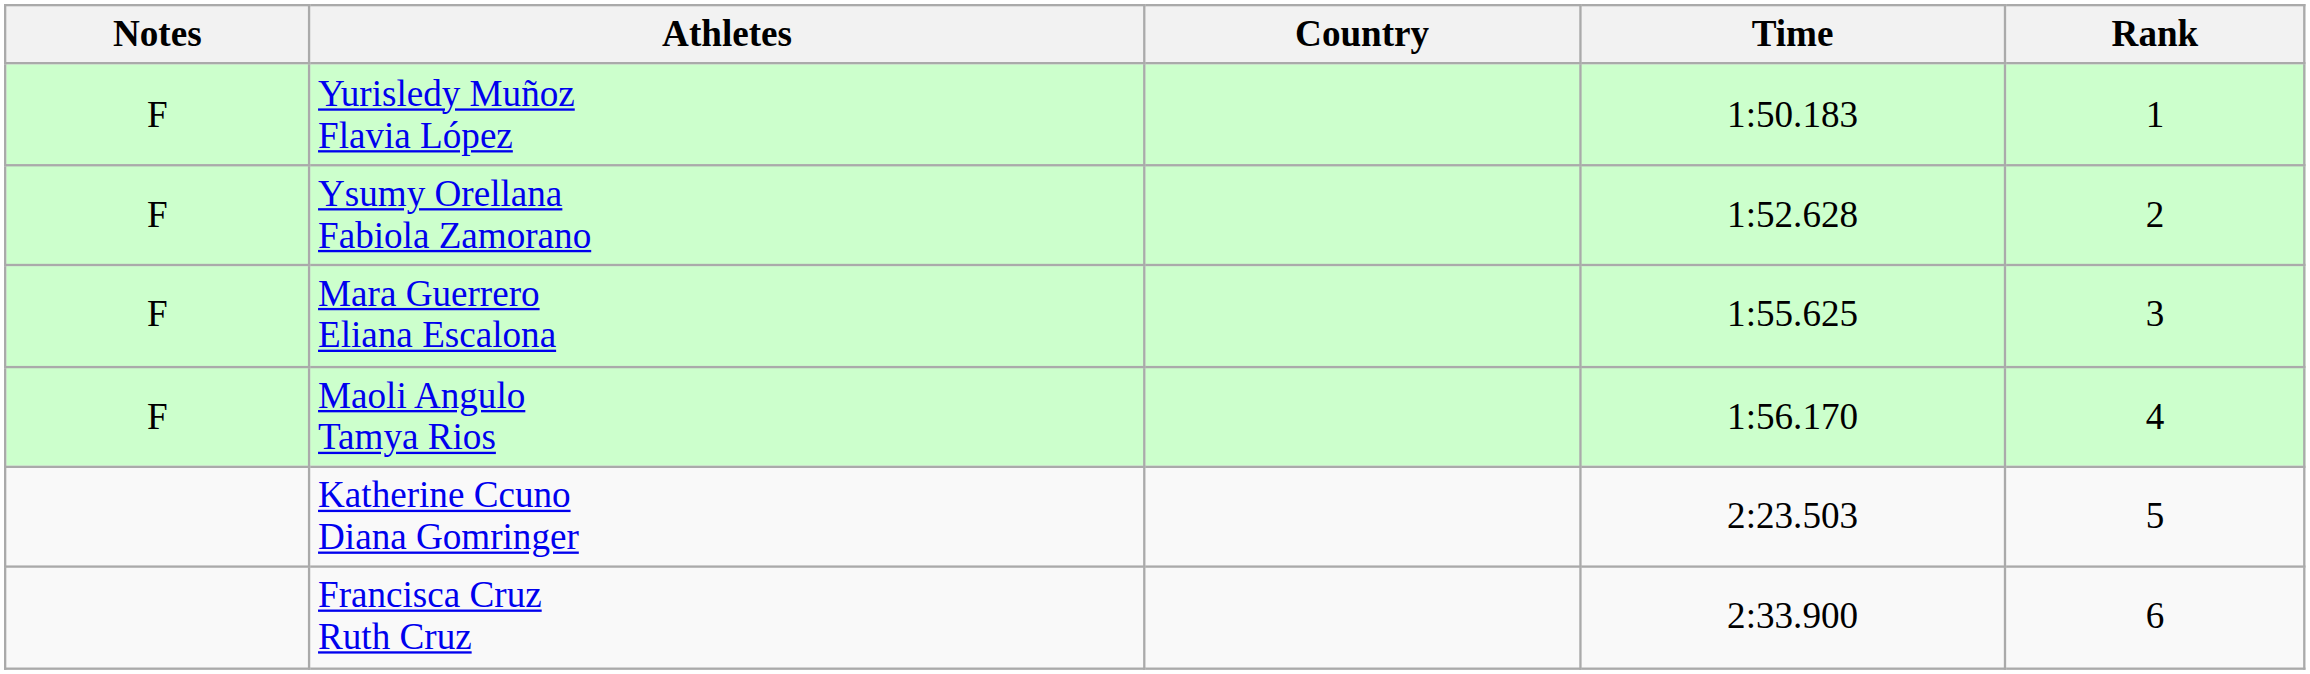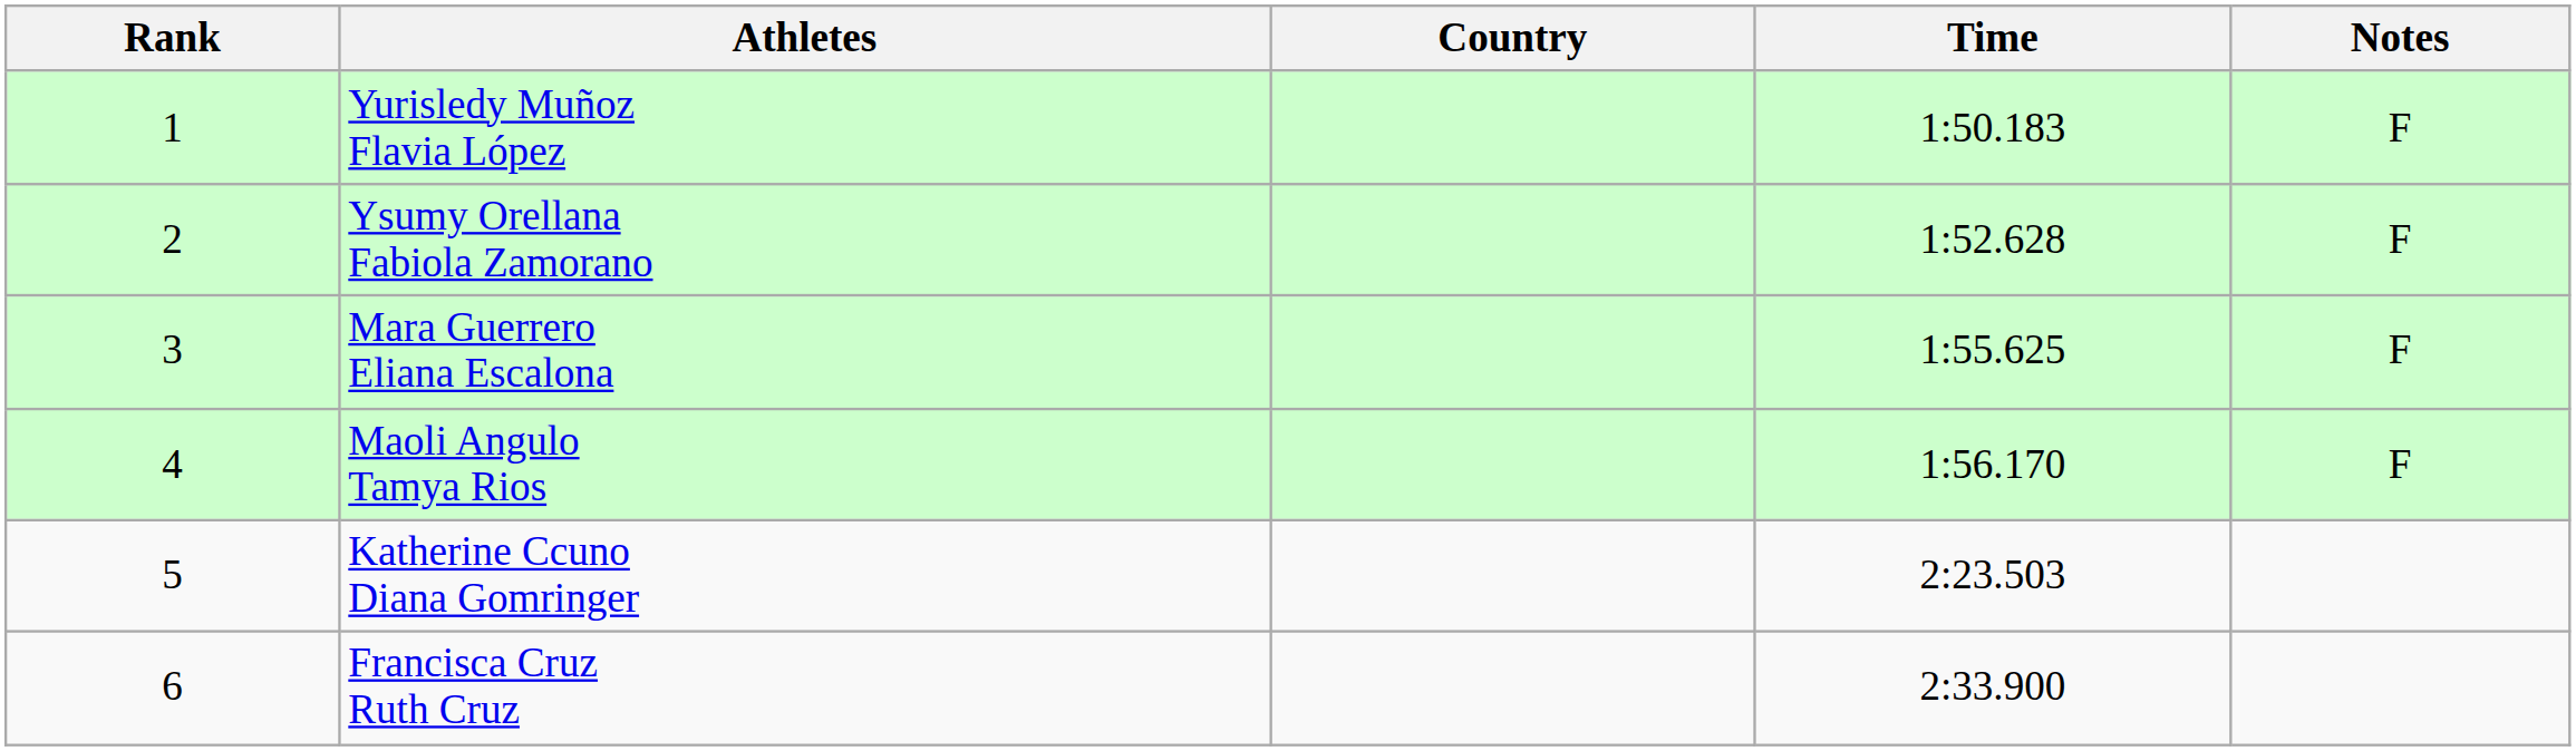columns swapped: Rank <-> Notes
